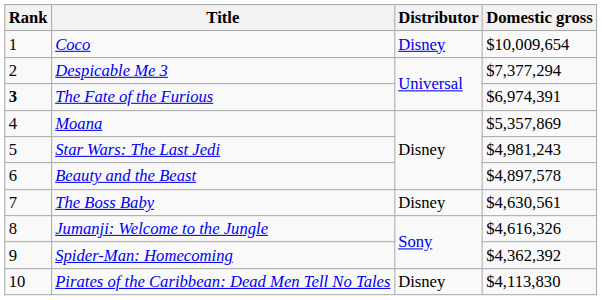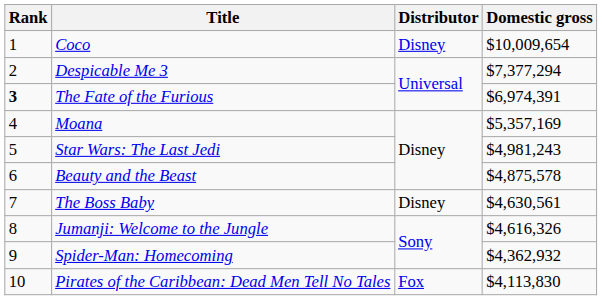Moana | Domestic gross: $5,357,869 -> $5,357,169
Beauty and the Beast | Domestic gross: $4,897,578 -> $4,875,578
Spider-Man: Homecoming | Domestic gross: $4,362,392 -> $4,362,932
Pirates of the Caribbean: Dead Men Tell No Tales | Distributor: Disney -> Fox
